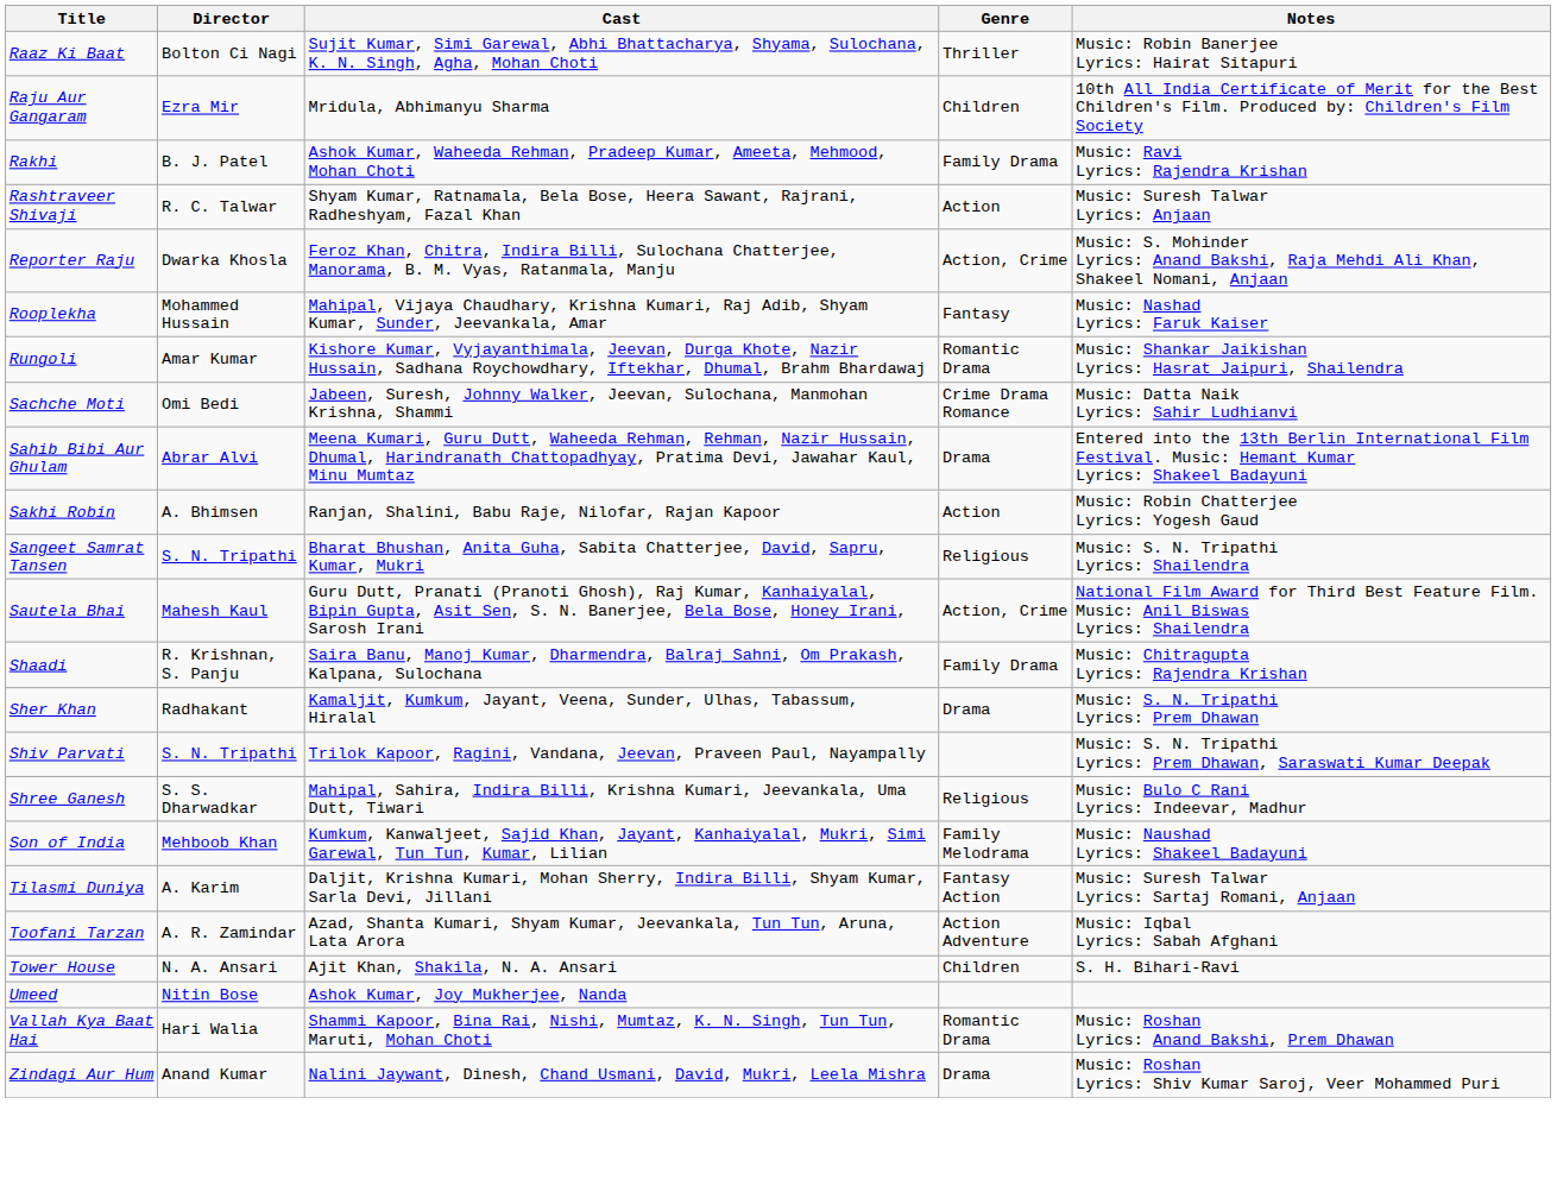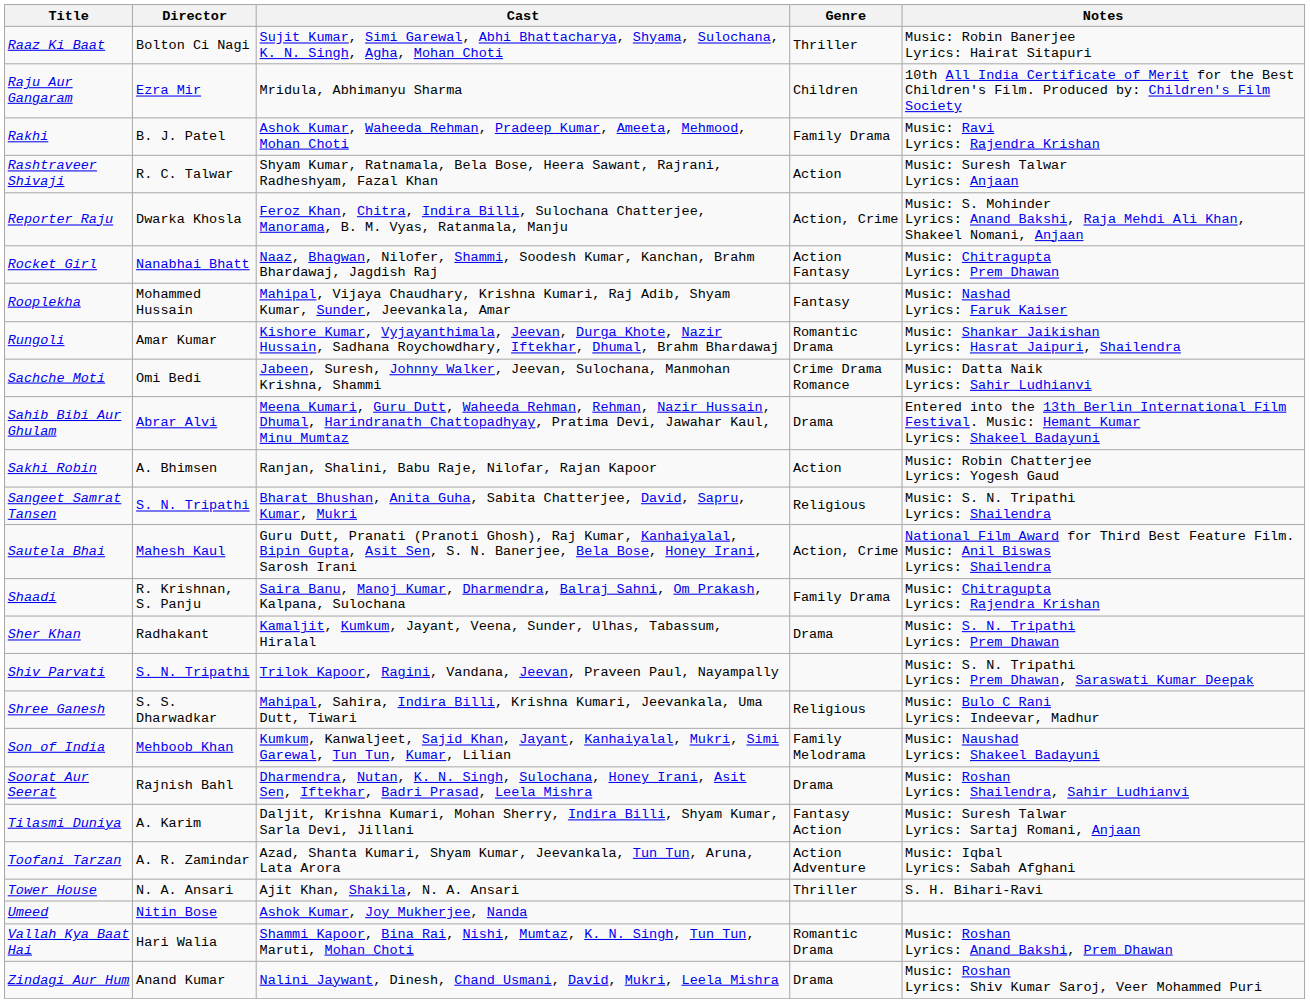+ row: Rocket Girl | Nanabhai Bhatt | Naaz, Bhagwan, Nilofer, Shammi, Soodesh Kumar, Kanchan, Brahm Bhardawaj, Jagdish Raj | Action Fantasy | Music: Chitragupta Lyrics: Prem Dhawan
+ row: Soorat Aur Seerat | Rajnish Bahl | Dharmendra, Nutan, K. N. Singh, Sulochana, Honey Irani, Asit Sen, Iftekhar, Badri Prasad, Leela Mishra | Drama | Music: Roshan Lyrics: Shailendra, Sahir Ludhianvi
Tower House | Genre: Children -> Thriller
